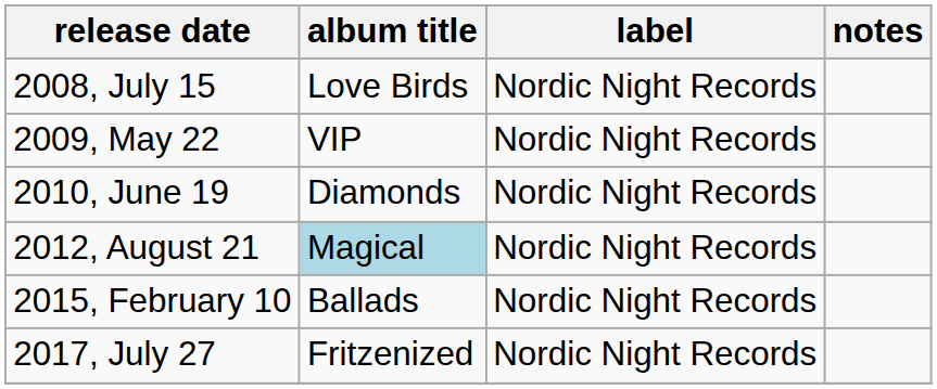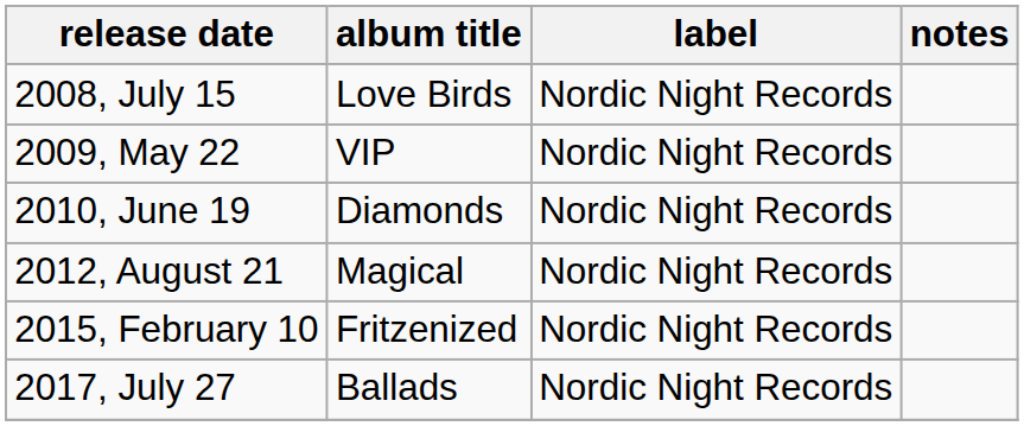2012, August 21 | album title: lightblue background -> no background
2015, February 10 | album title: Ballads -> Fritzenized
2017, July 27 | album title: Fritzenized -> Ballads
